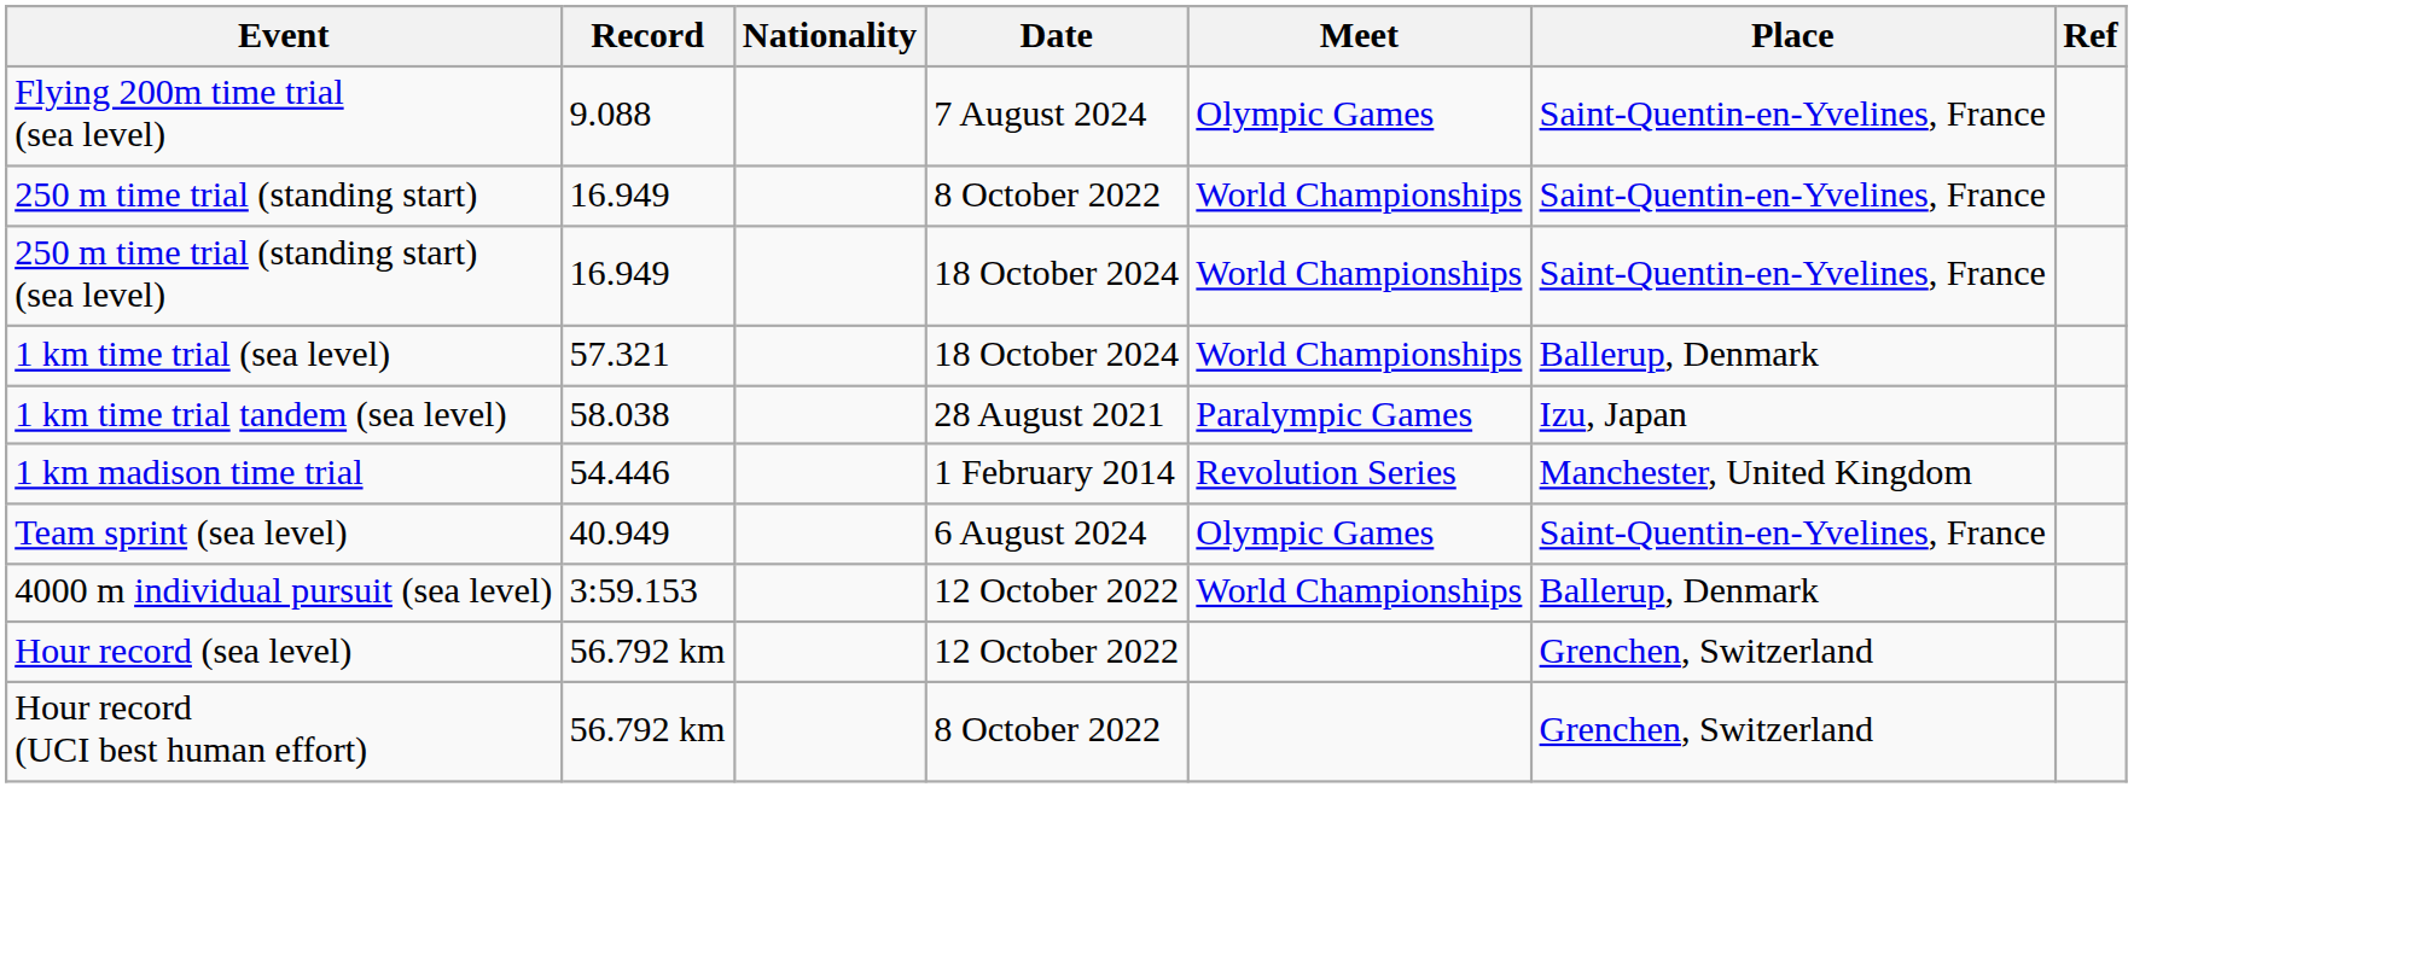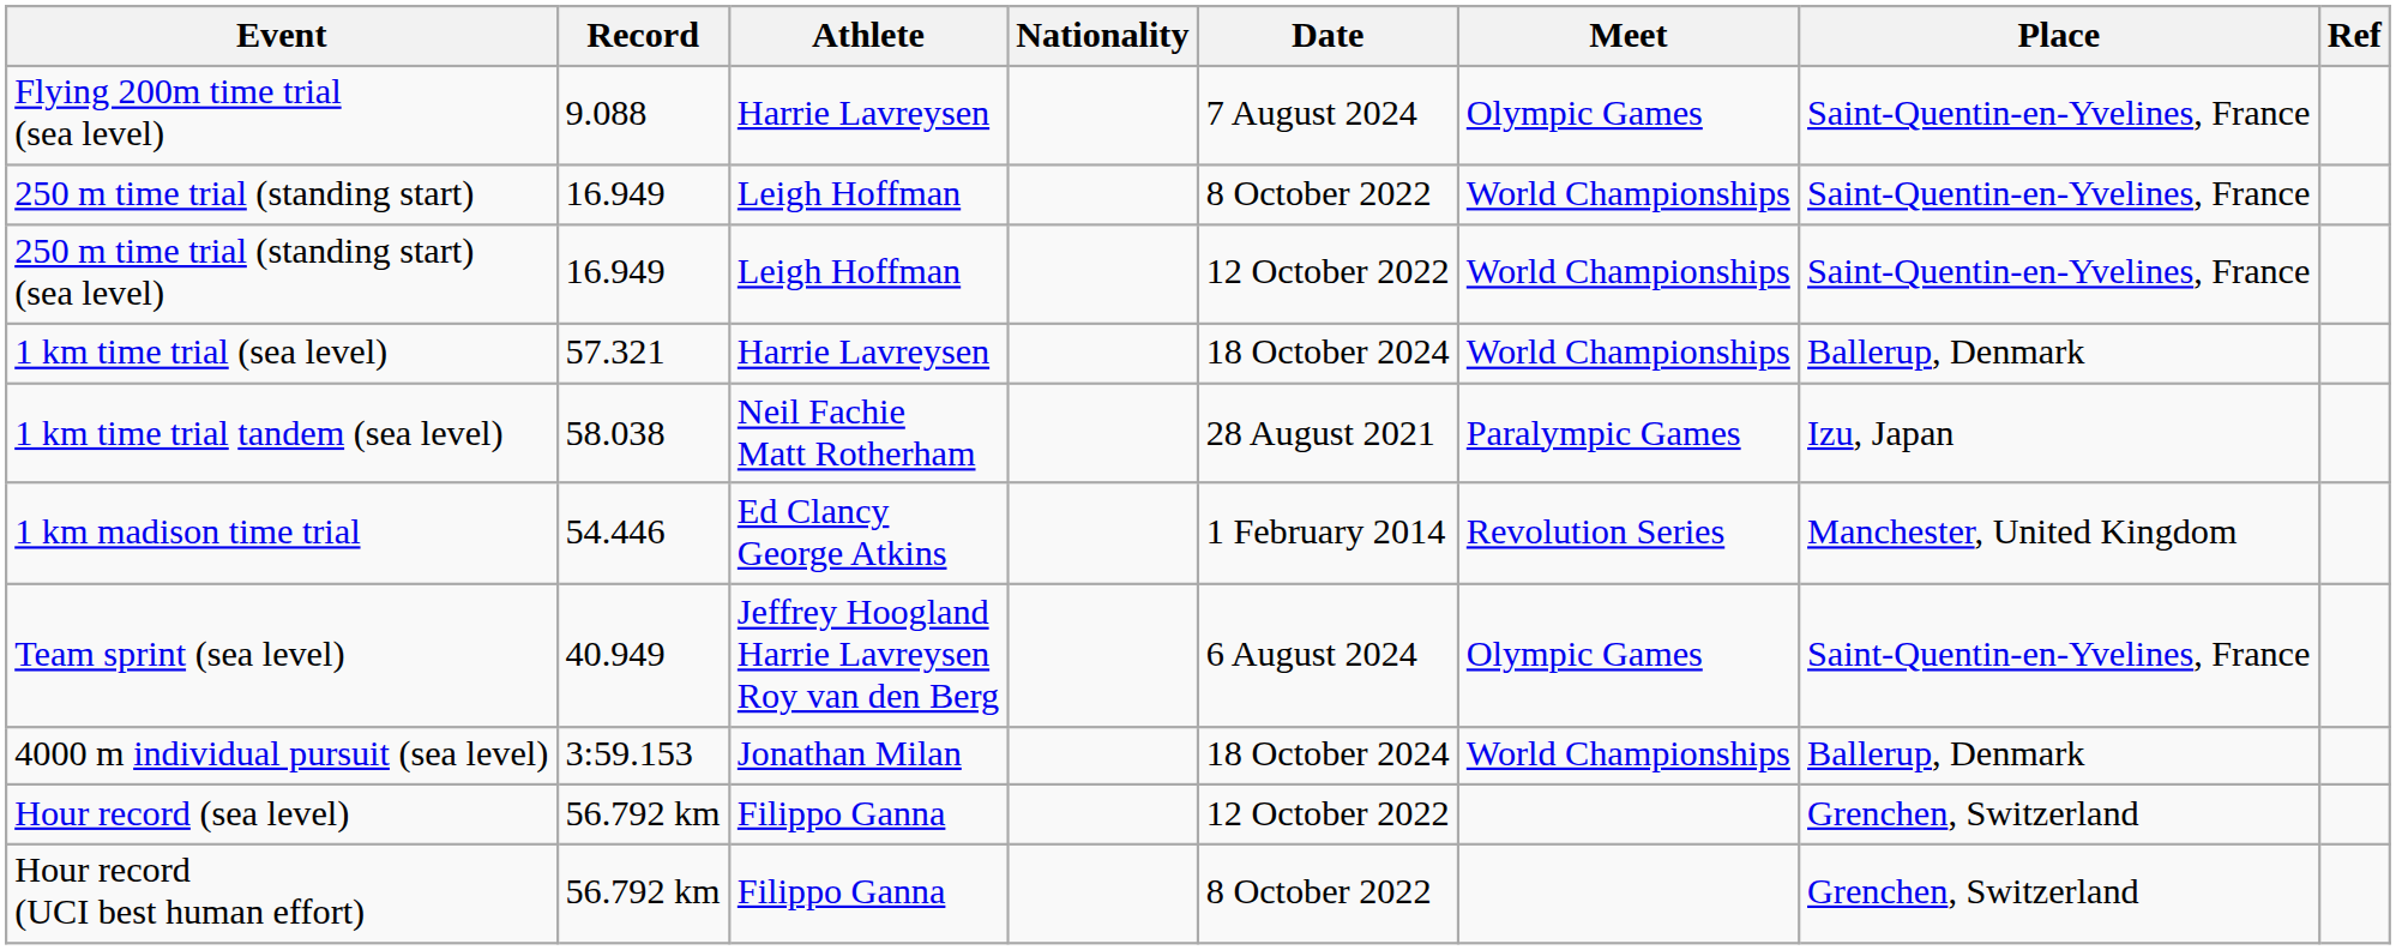+ column: Athlete | Harrie Lavreysen | Leigh Hoffman | Leigh Hoffman | Harrie Lavreysen | Neil Fachie Matt Rotherham | Ed Clancy George Atkins | Jeffrey Hoogland Harrie Lavreysen Roy van den Berg | Jonathan Milan | Filippo Ganna | Filippo Ganna
250 m time trial (standing start) (sea level) | Date: 18 October 2024 -> 12 October 2022
4000 m individual pursuit (sea level) | Date: 12 October 2022 -> 18 October 2024
